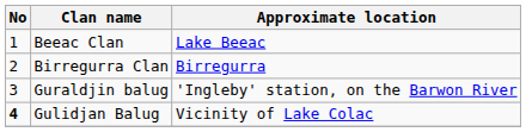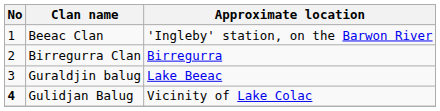Beeac Clan | Approximate location: Lake Beeac -> 'Ingleby' station, on the Barwon River
Guraldjin balug | Approximate location: 'Ingleby' station, on the Barwon River -> Lake Beeac
